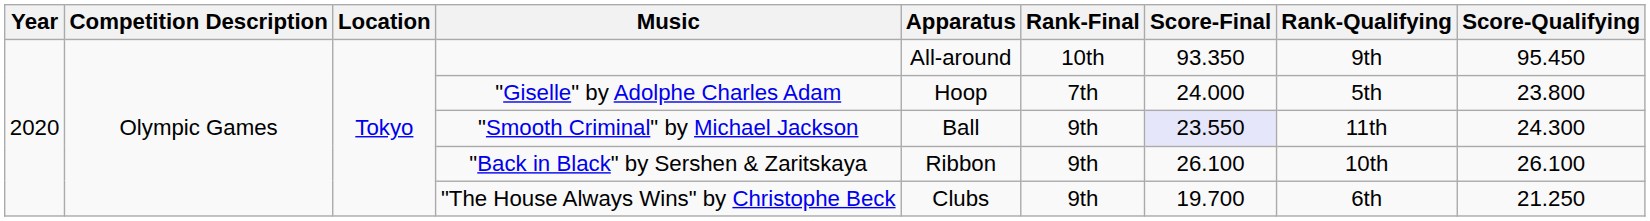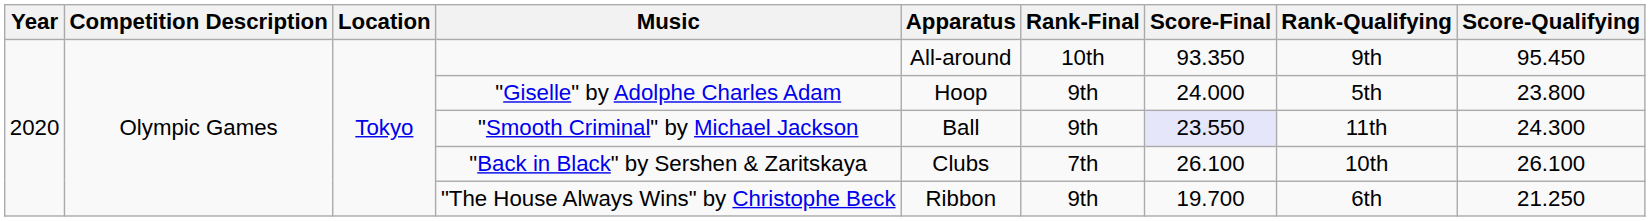"Giselle" by Adolphe Charles Adam | Rank-Final: 7th -> 9th
"Back in Black" by Sershen & Zaritskaya | Apparatus: Ribbon -> Clubs
"Back in Black" by Sershen & Zaritskaya | Rank-Final: 9th -> 7th
"The House Always Wins" by Christophe Beck | Apparatus: Clubs -> Ribbon
